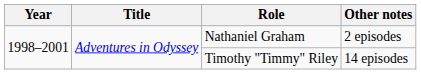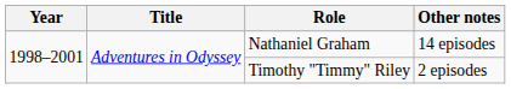Nathaniel Graham | Other notes: 2 episodes -> 14 episodes
Timothy "Timmy" Riley | Other notes: 14 episodes -> 2 episodes
